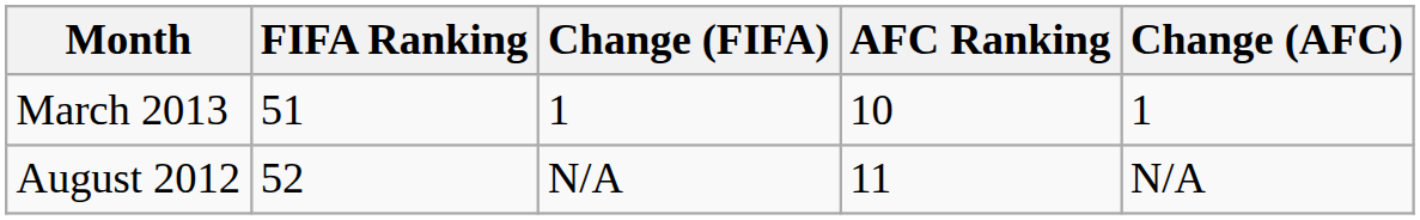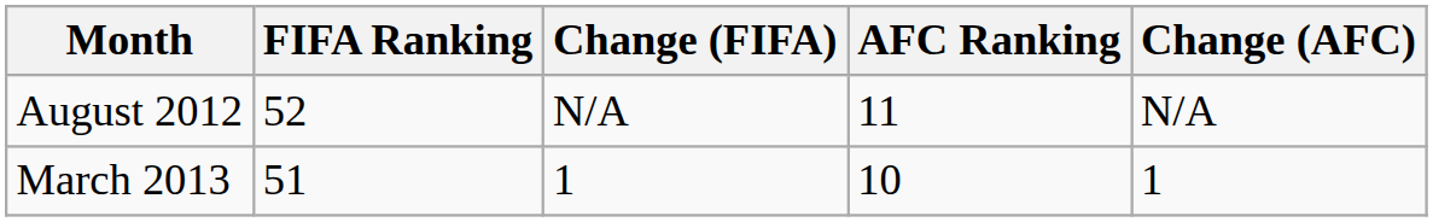rows swapped: August 2012 <-> March 2013
